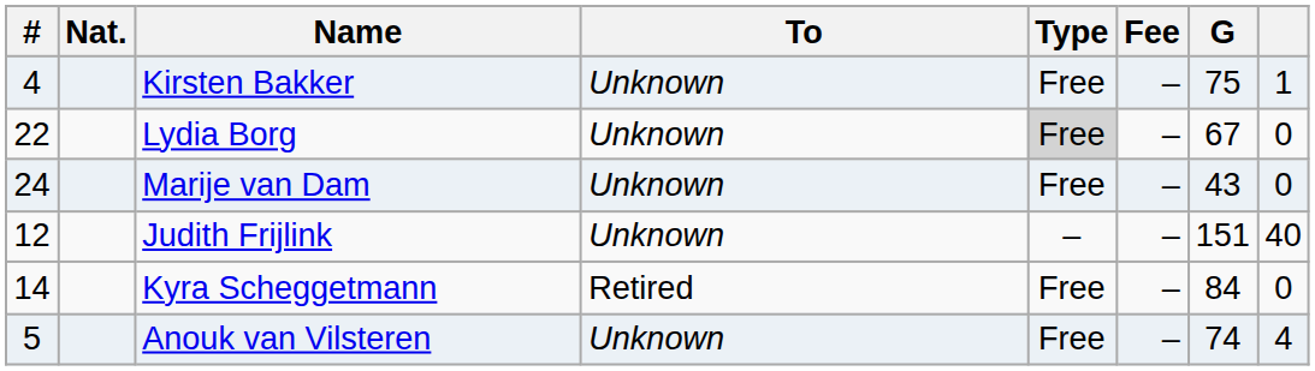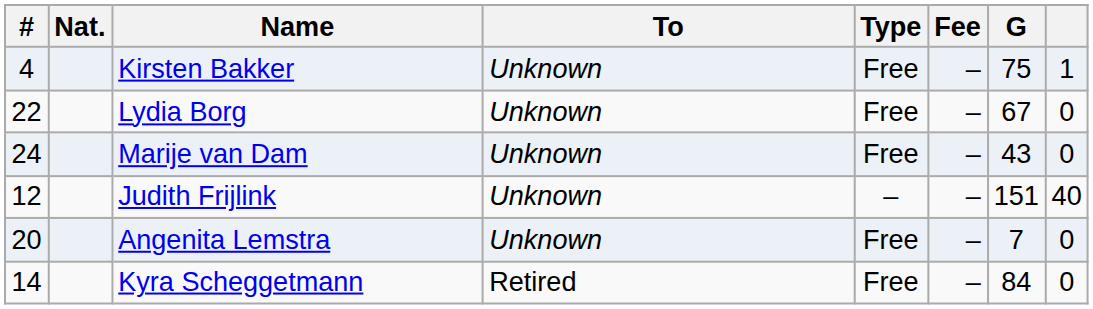Lydia Borg | Type: lightgrey background -> no background
+ row: 20 | Angenita Lemstra | Unknown | Free | – | 7 | 0
- row: 5 | Anouk van Vilsteren | Unknown | Free | – | 74 | 4
